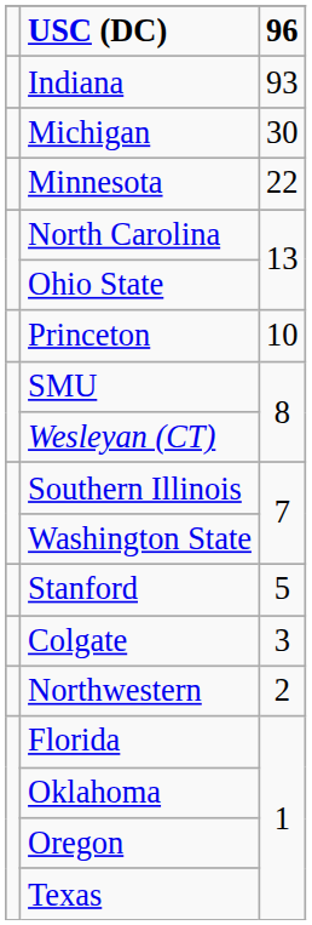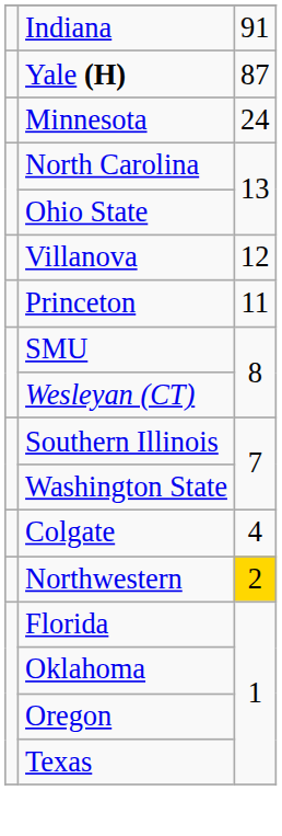- row: USC (DC) | 96
Indiana | column 3: 93 -> 91
+ row: Yale (H) | 87
- row: Michigan | 30
Minnesota | column 3: 22 -> 24
+ row: Villanova | 12
Princeton | column 3: 10 -> 11
- row: Stanford | 5
Colgate | column 3: 3 -> 4
Northwestern | column 3: no background -> gold background
